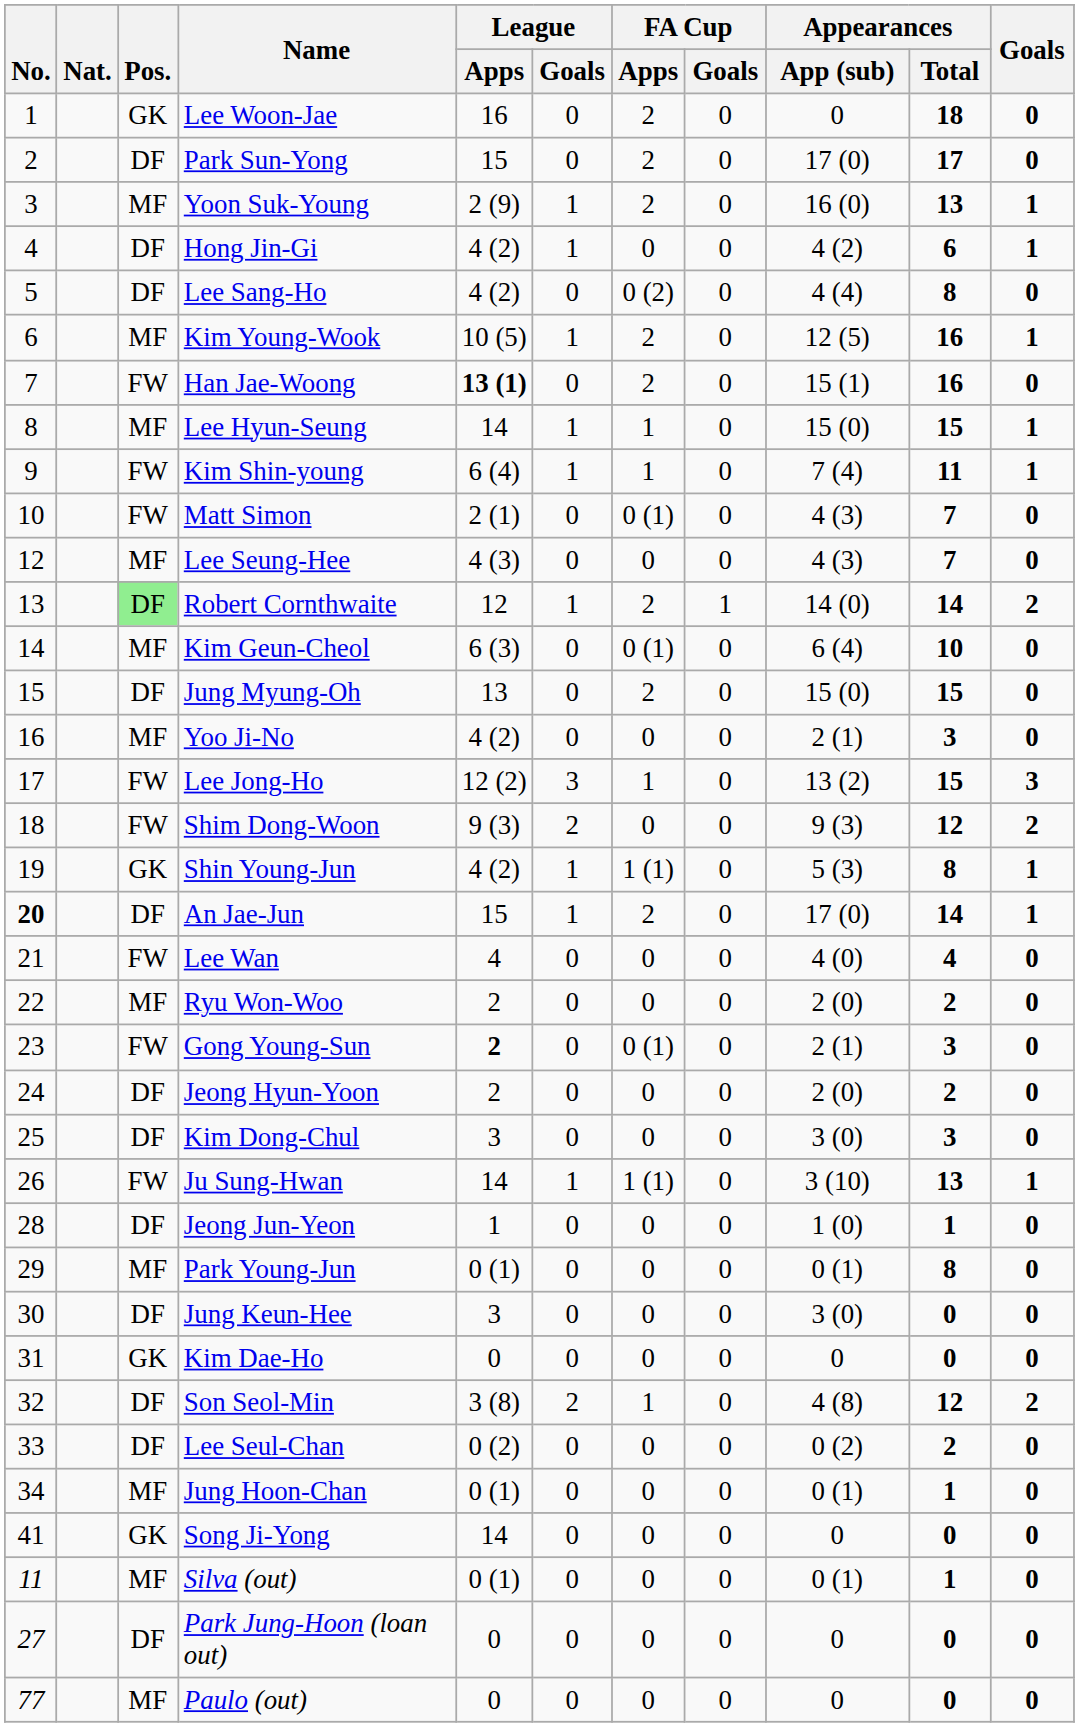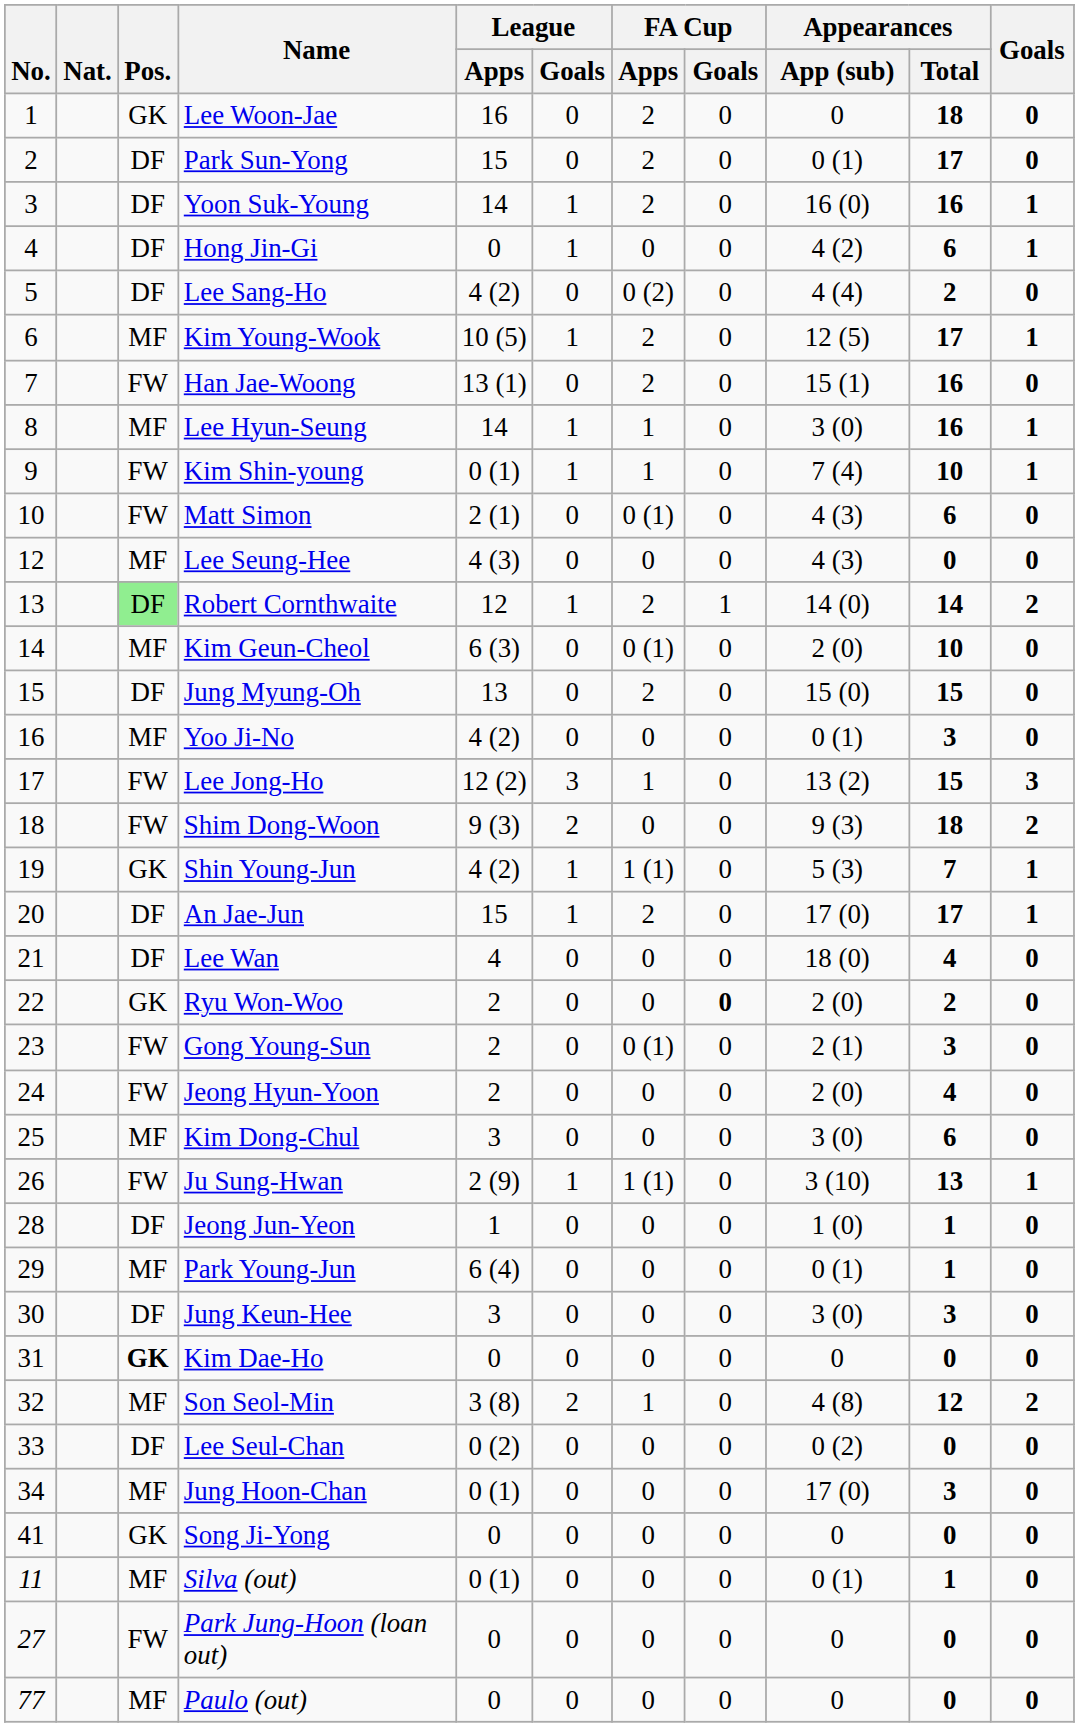Park Sun-Yong | Appearances / App (sub): 17 (0) -> 0 (1)
Yoon Suk-Young | Pos.: MF -> DF
Yoon Suk-Young | League / Apps: 2 (9) -> 14
Yoon Suk-Young | Appearances / Total: 13 -> 16
Hong Jin-Gi | League / Apps: 4 (2) -> 0
Lee Sang-Ho | Appearances / Total: 8 -> 2
Kim Young-Wook | Appearances / Total: 16 -> 17
Han Jae-Woong | League / Apps: bold -> normal
Lee Hyun-Seung | Appearances / App (sub): 15 (0) -> 3 (0)
Lee Hyun-Seung | Appearances / Total: 15 -> 16
Kim Shin-young | League / Apps: 6 (4) -> 0 (1)
Kim Shin-young | Appearances / Total: 11 -> 10
Matt Simon | Appearances / Total: 7 -> 6
Lee Seung-Hee | Appearances / Total: 7 -> 0
Kim Geun-Cheol | Appearances / App (sub): 6 (4) -> 2 (0)
Yoo Ji-No | Appearances / App (sub): 2 (1) -> 0 (1)
Shim Dong-Woon | Appearances / Total: 12 -> 18
Shin Young-Jun | Appearances / Total: 8 -> 7
An Jae-Jun | No.: bold -> normal
An Jae-Jun | Appearances / Total: 14 -> 17
Lee Wan | Pos.: FW -> DF
Lee Wan | Appearances / App (sub): 4 (0) -> 18 (0)
Ryu Won-Woo | Pos.: MF -> GK
Ryu Won-Woo | FA Cup / Goals: normal -> bold
Gong Young-Sun | League / Apps: bold -> normal
Jeong Hyun-Yoon | Pos.: DF -> FW
Jeong Hyun-Yoon | Appearances / Total: 2 -> 4
Kim Dong-Chul | Pos.: DF -> MF
Kim Dong-Chul | Appearances / Total: 3 -> 6
Ju Sung-Hwan | League / Apps: 14 -> 2 (9)
Park Young-Jun | League / Apps: 0 (1) -> 6 (4)
Park Young-Jun | Appearances / Total: 8 -> 1
Jung Keun-Hee | Appearances / Total: 0 -> 3
Kim Dae-Ho | Pos.: normal -> bold
Son Seol-Min | Pos.: DF -> MF
Lee Seul-Chan | Appearances / Total: 2 -> 0
Jung Hoon-Chan | Appearances / App (sub): 0 (1) -> 17 (0)
Jung Hoon-Chan | Appearances / Total: 1 -> 3
Song Ji-Yong | League / Apps: 14 -> 0
Park Jung-Hoon (loan out) | Pos.: DF -> FW
